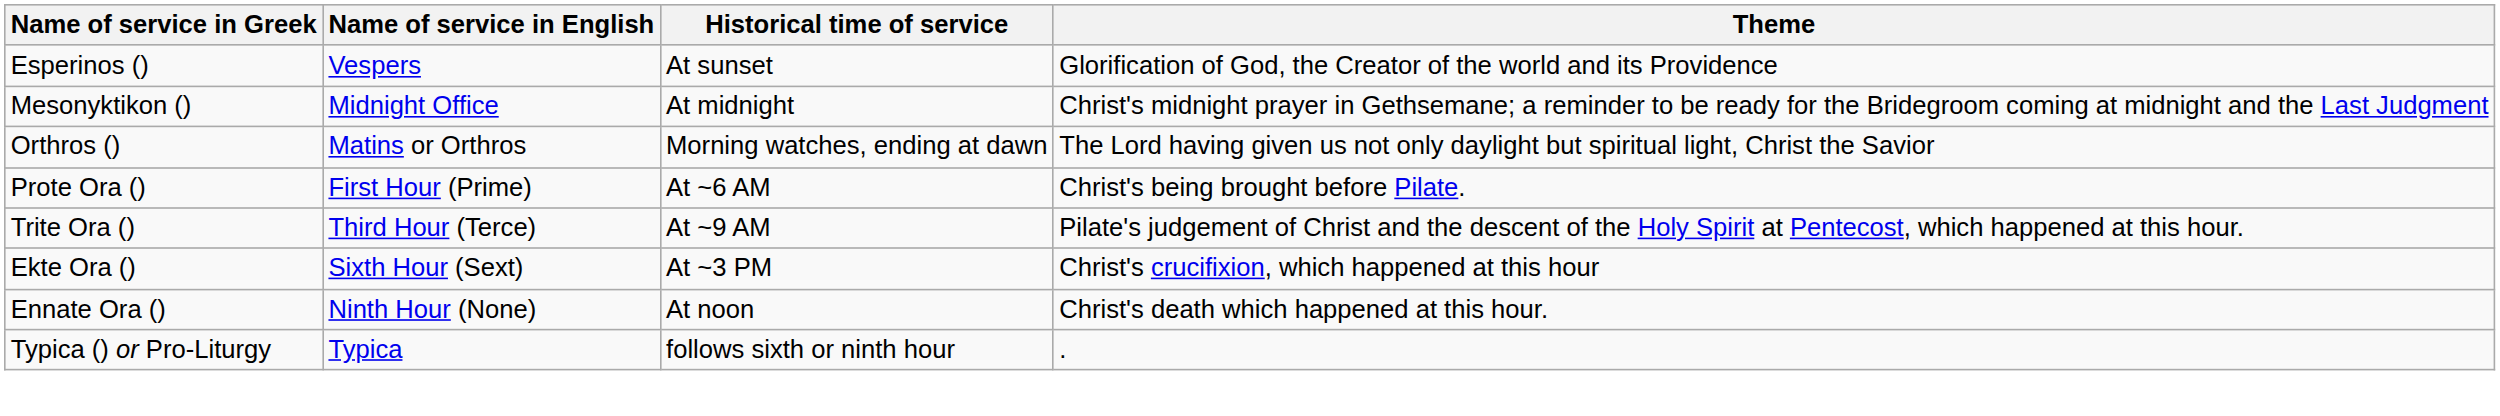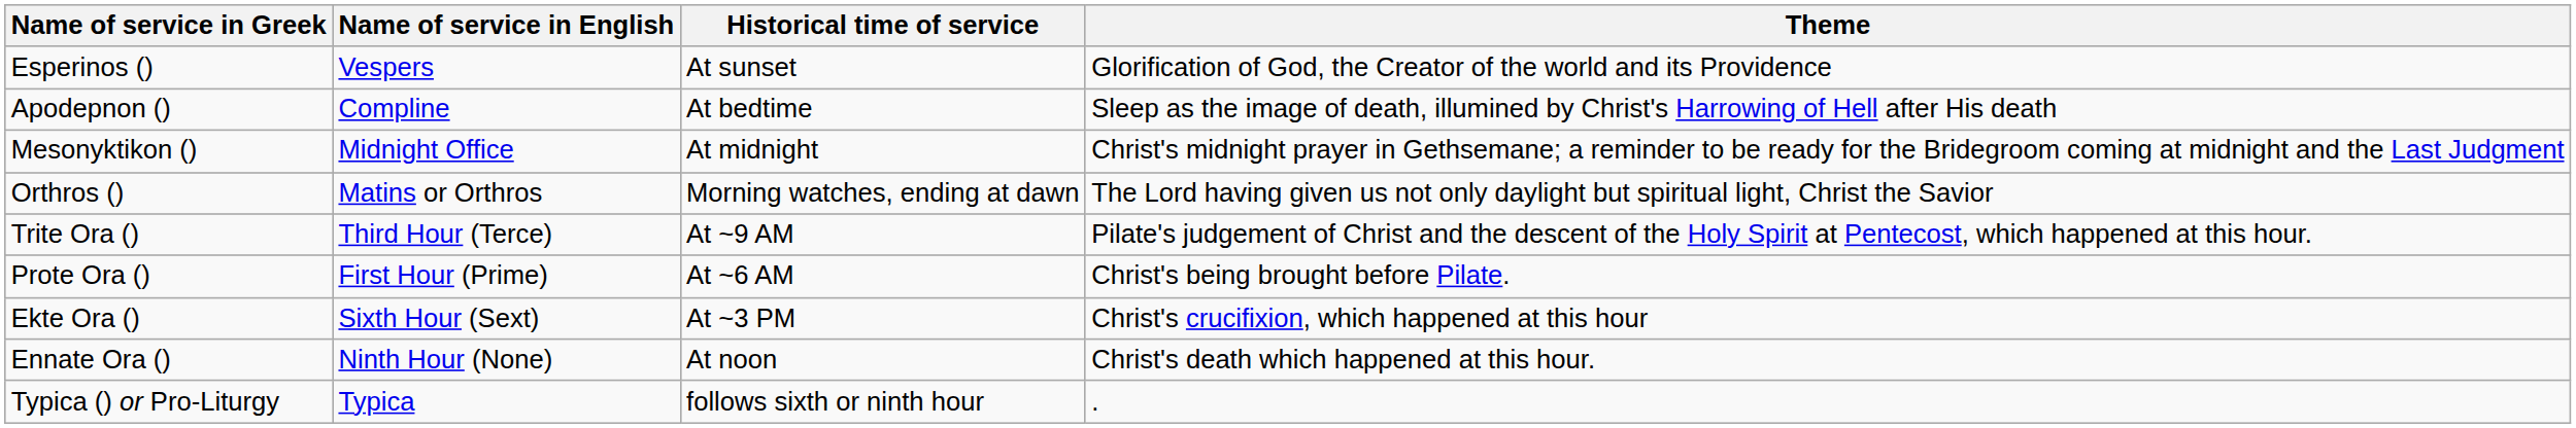+ row: Apodepnon () | Compline | At bedtime | Sleep as the image of death, illumined by Christ's Harrowing of Hell after His death
rows swapped: Prote Ora () <-> Trite Ora ()
